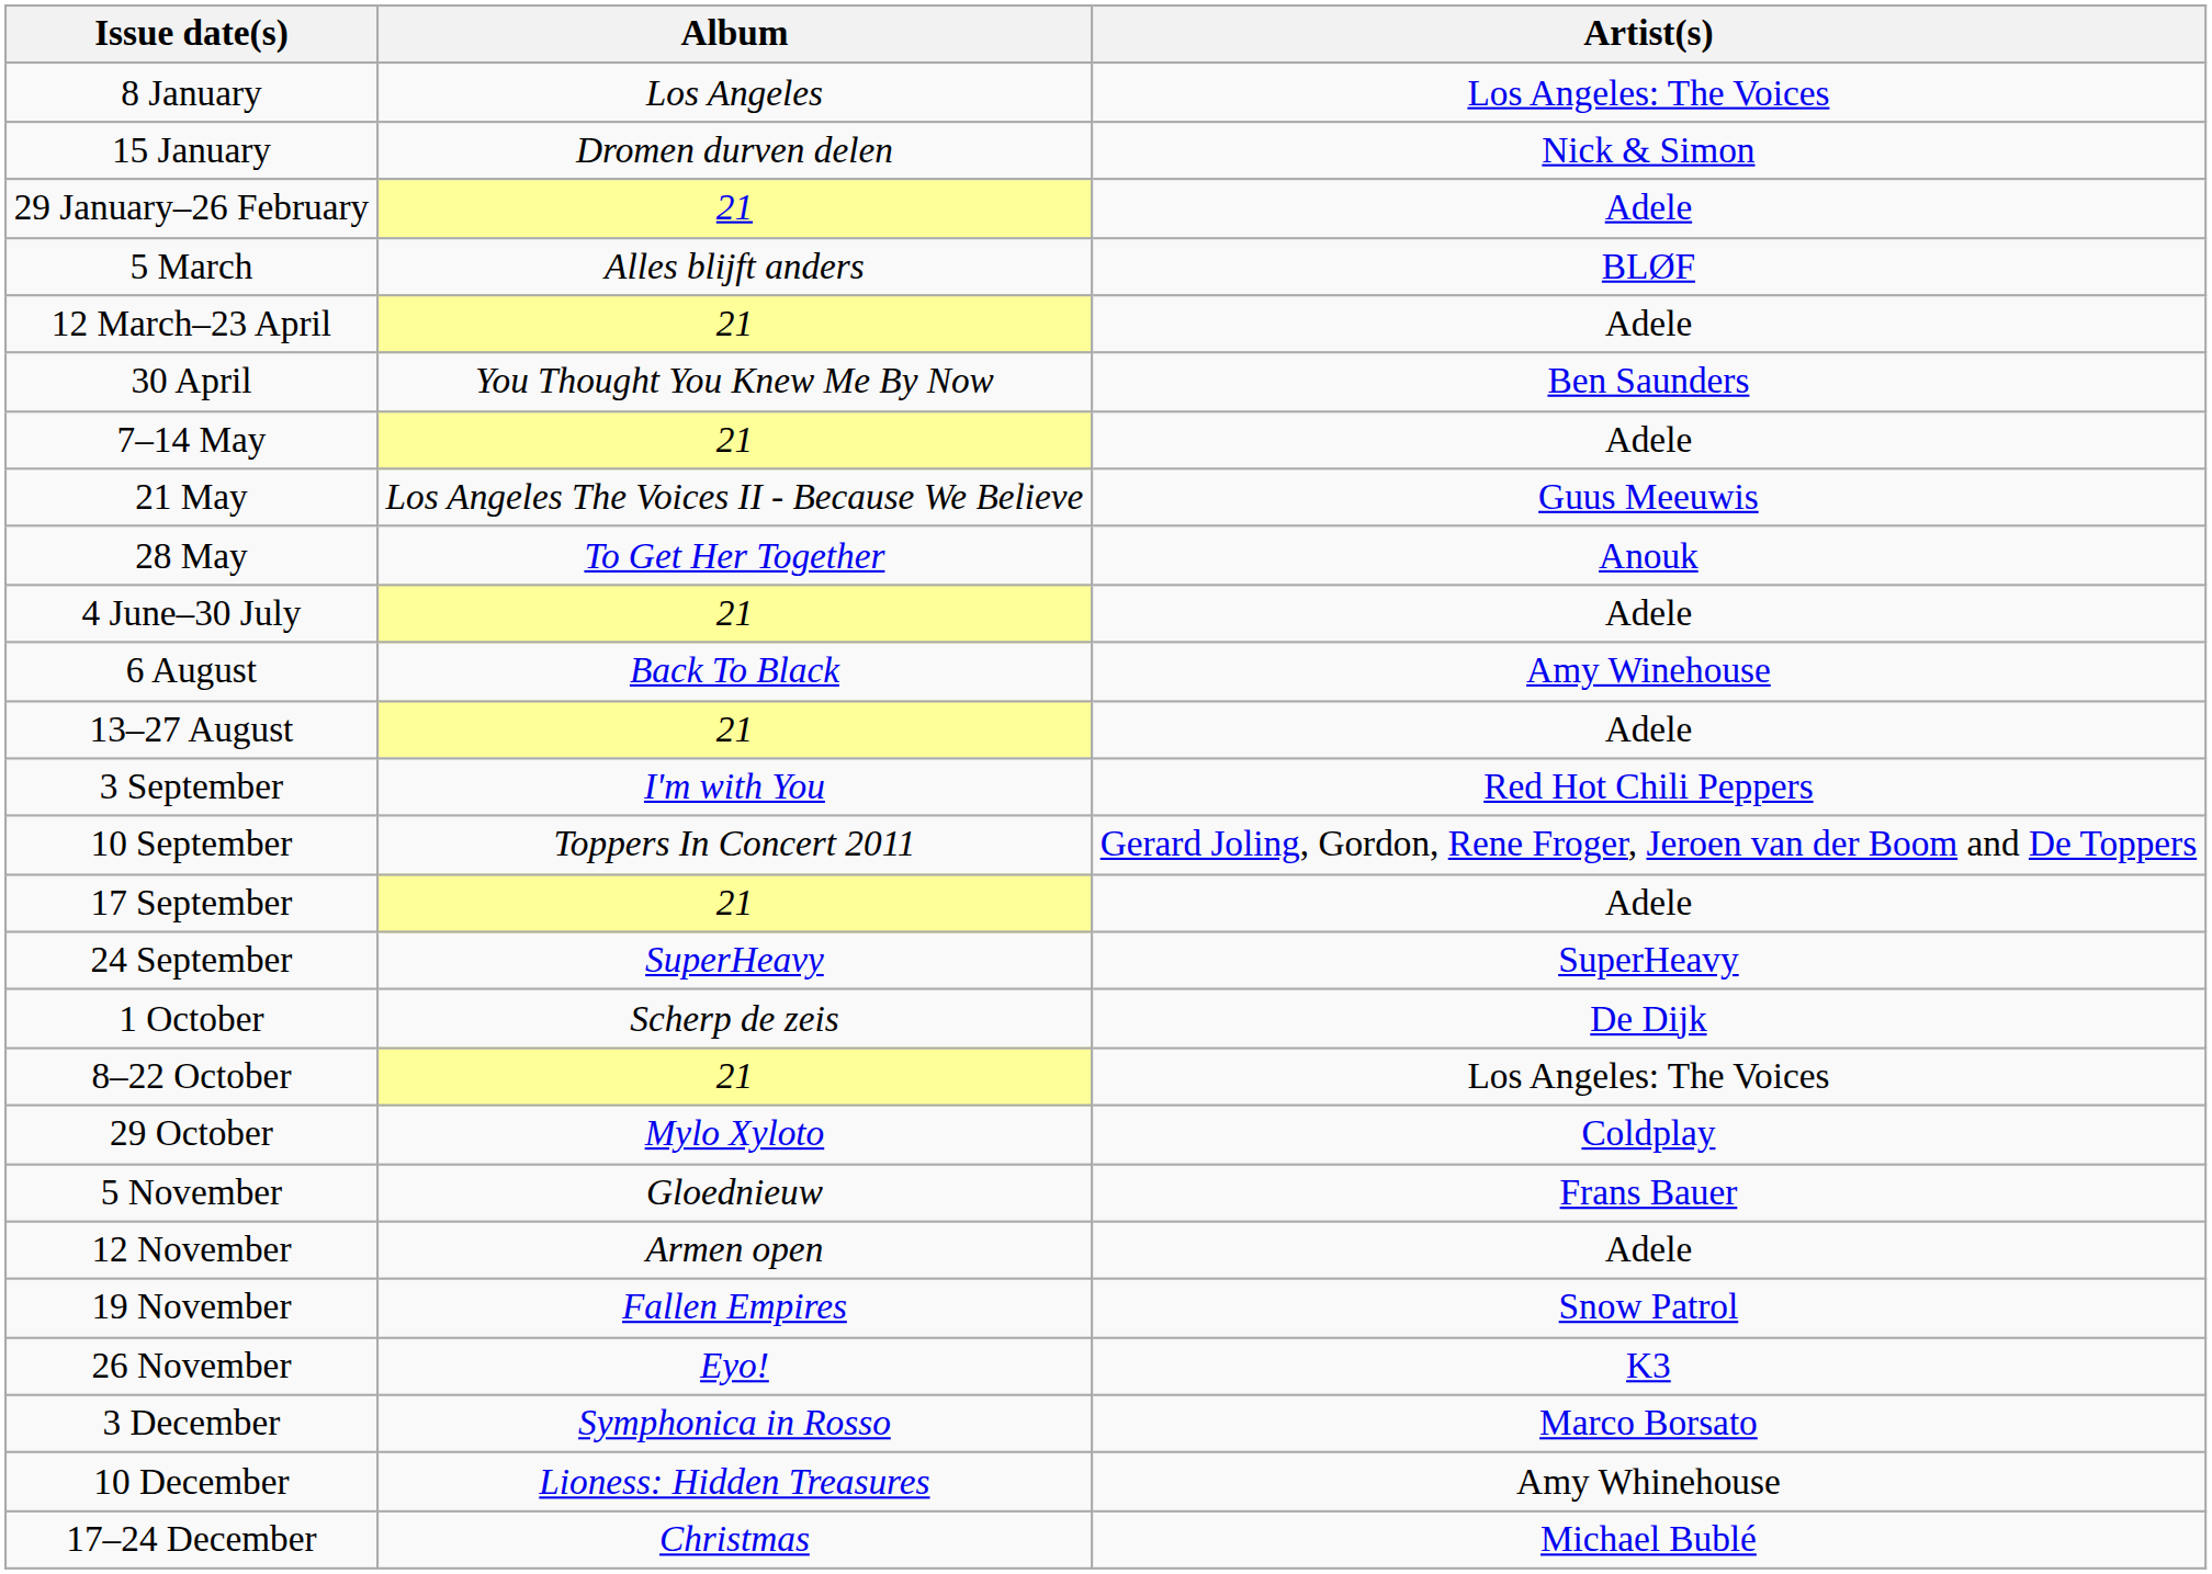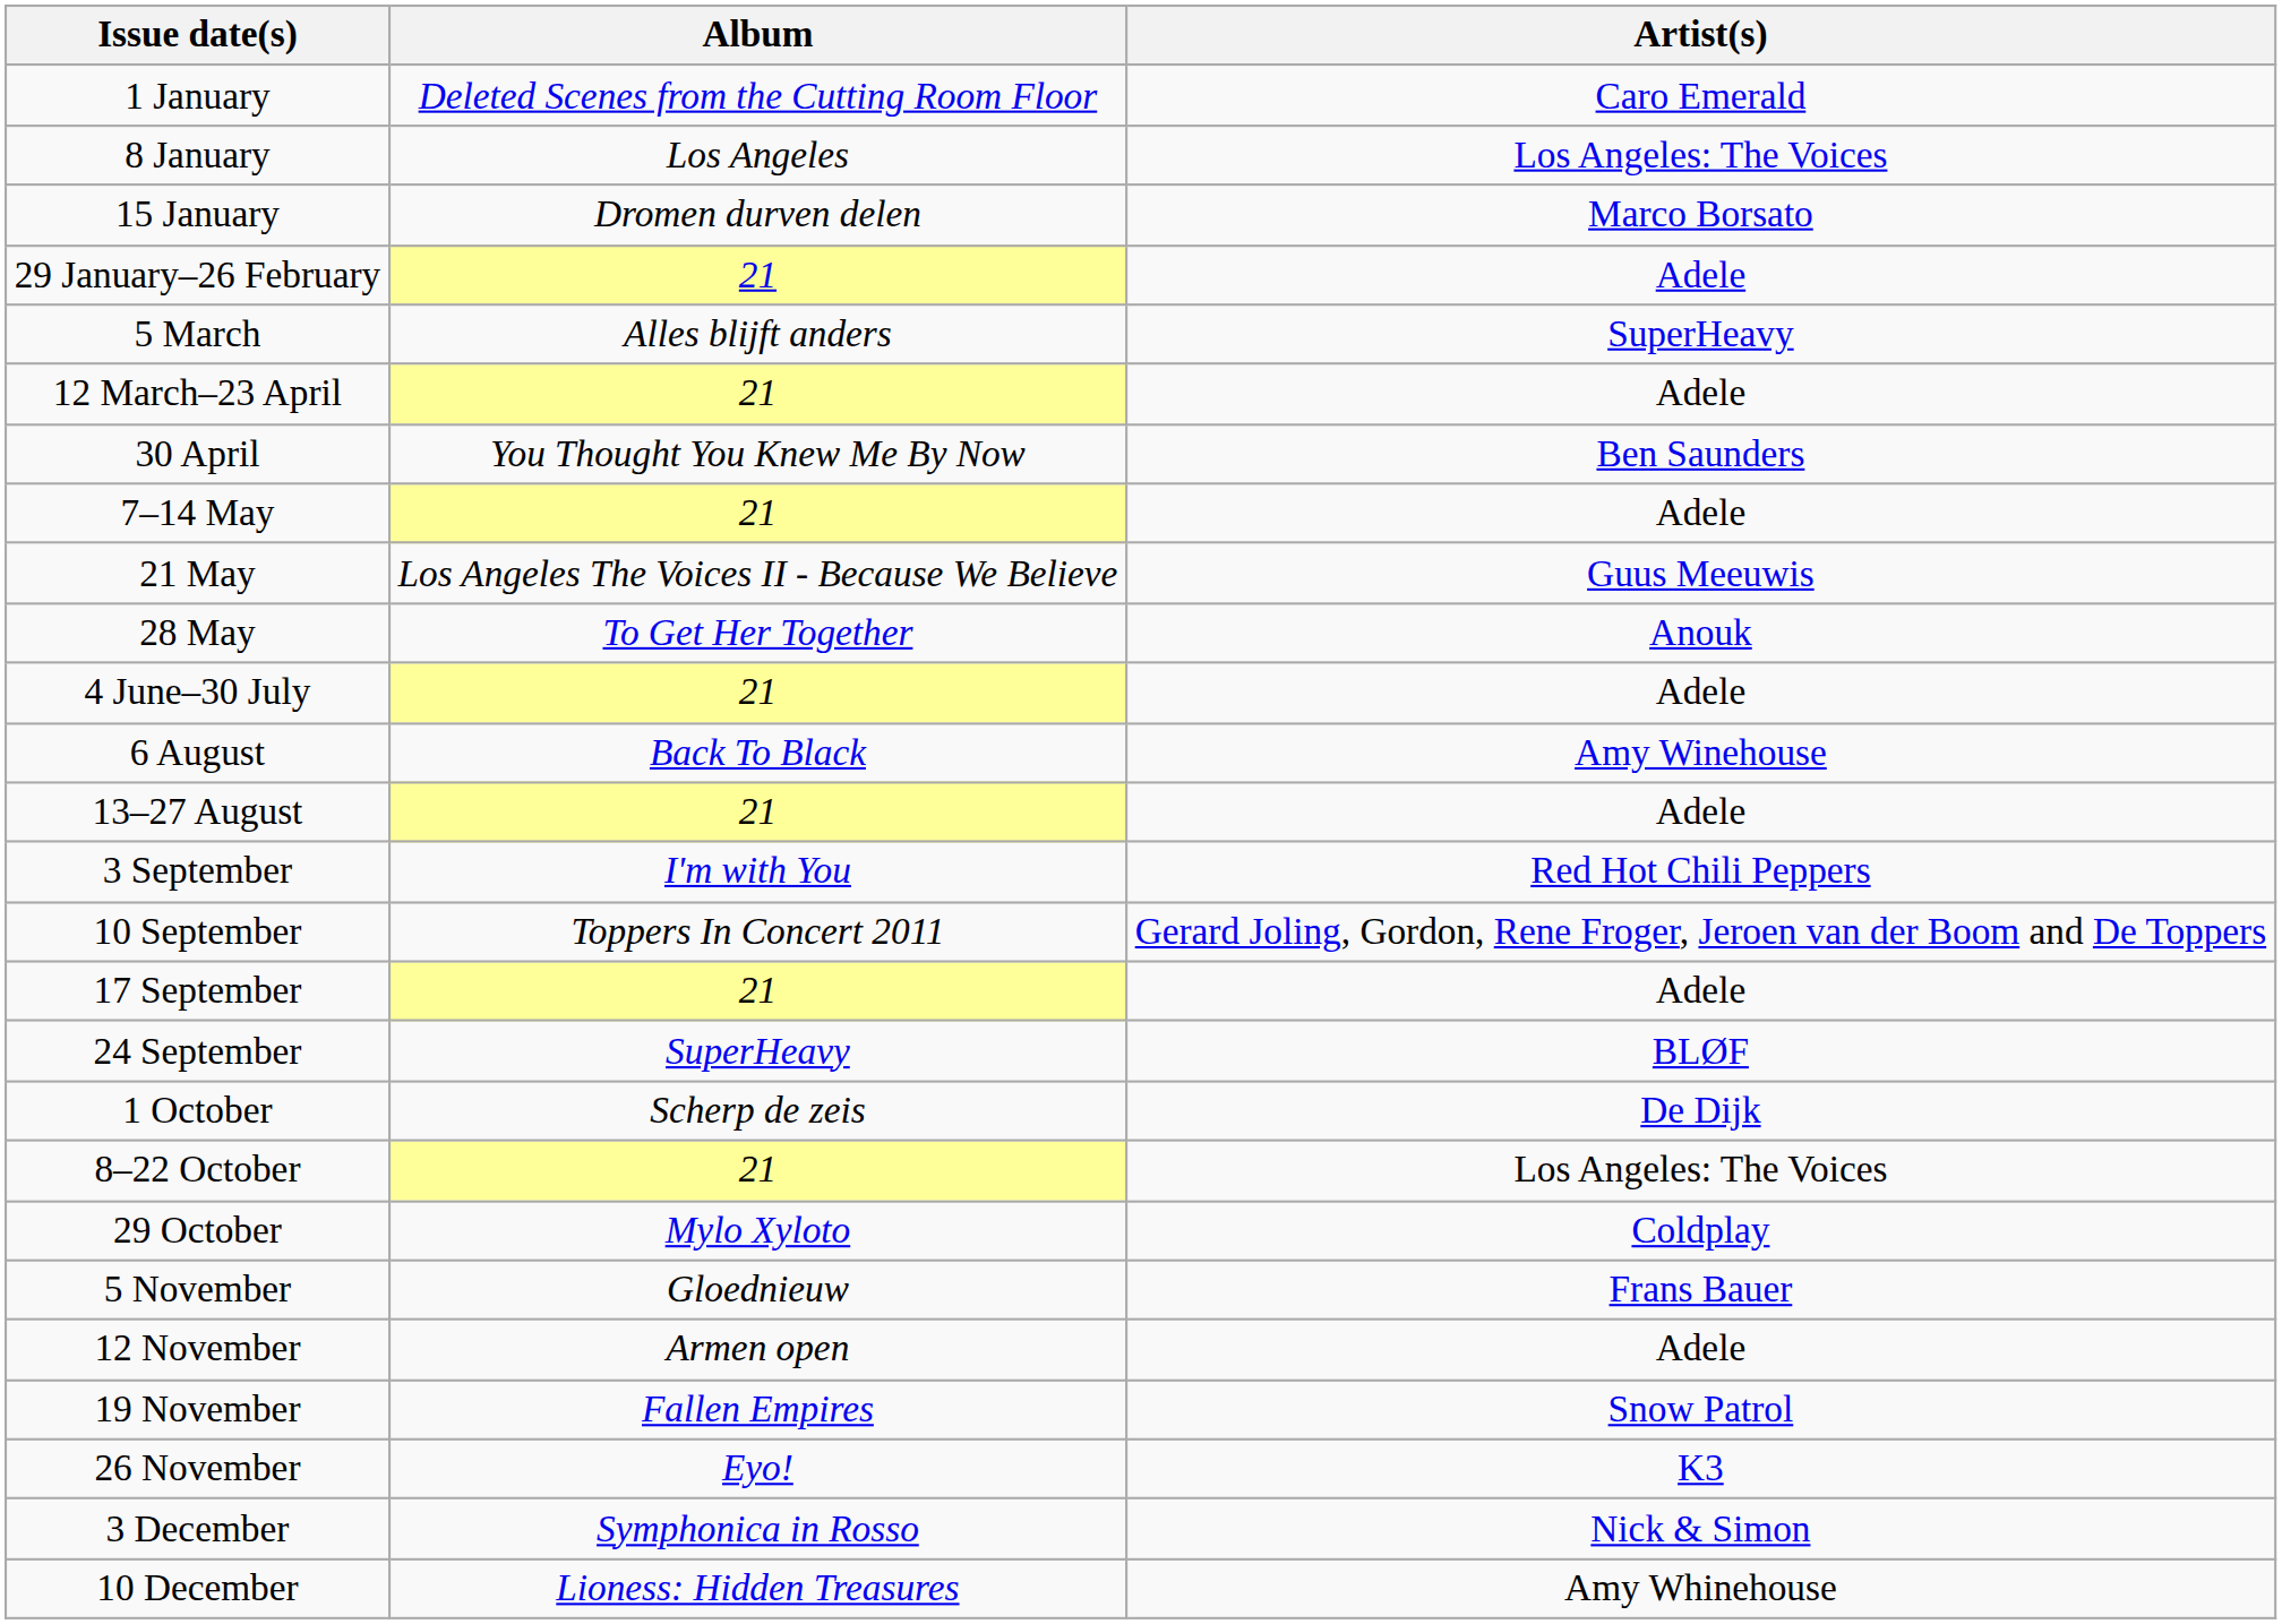+ row: 1 January | Deleted Scenes from the Cutting Room Floor | Caro Emerald
15 January | Artist(s): Nick & Simon -> Marco Borsato
5 March | Artist(s): BLØF -> SuperHeavy
24 September | Artist(s): SuperHeavy -> BLØF
3 December | Artist(s): Marco Borsato -> Nick & Simon
- row: 17–24 December | Christmas | Michael Bublé
